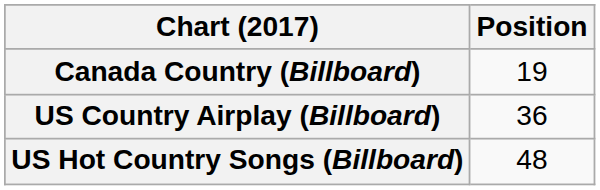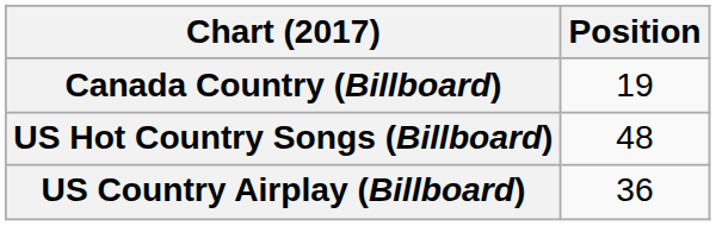rows swapped: US Country Airplay (Billboard) <-> US Hot Country Songs (Billboard)
